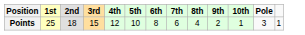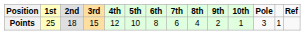+ column: Ref
